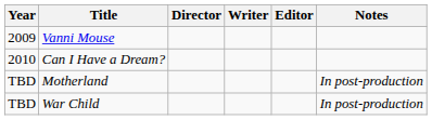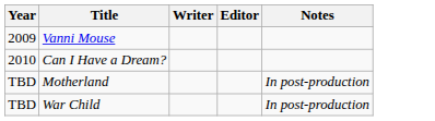- column: Director
